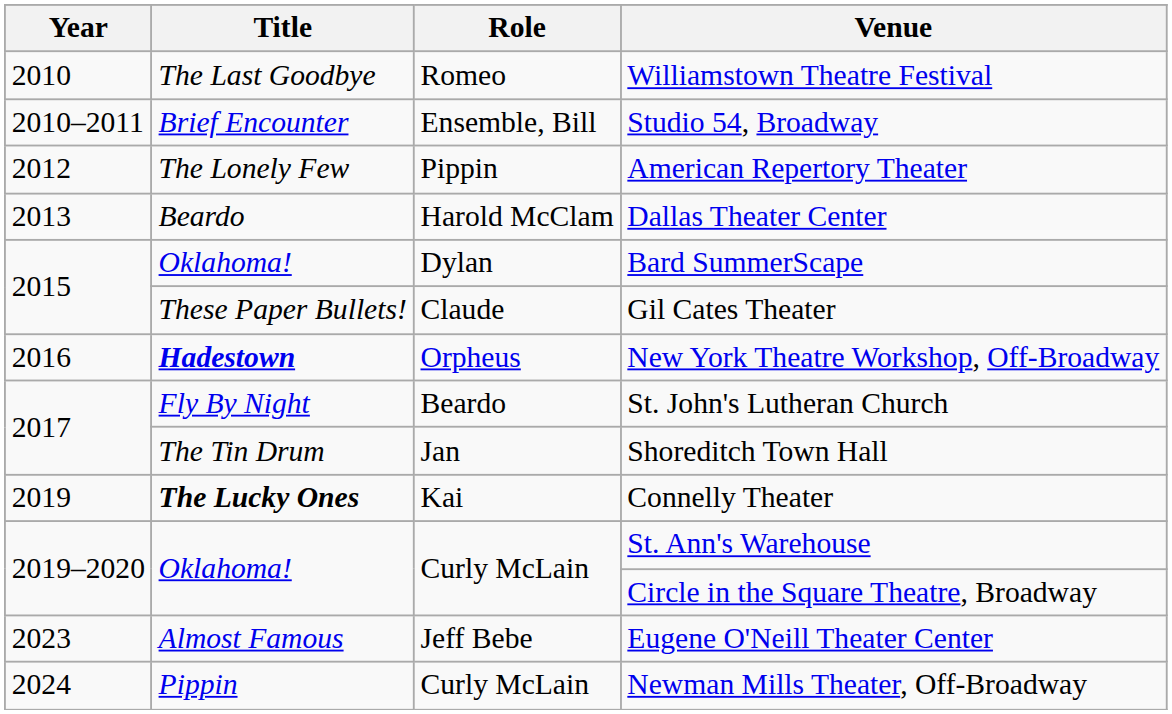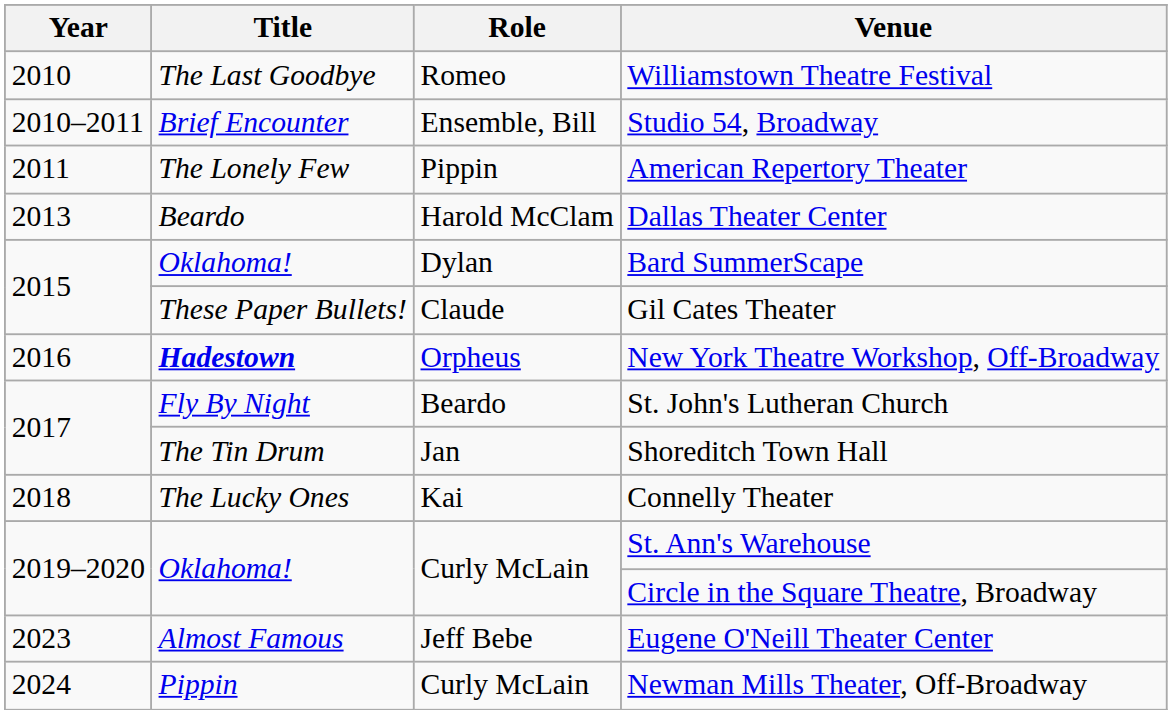American Repertory Theater | Year: 2012 -> 2011
Connelly Theater | Year: 2019 -> 2018
Connelly Theater | Title: bold -> normal
